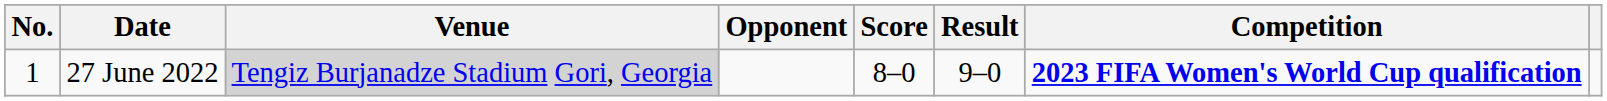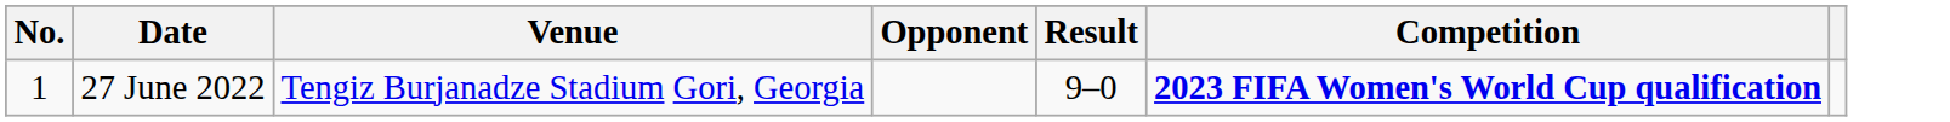- column: Score | 8–0
27 June 2022 | Venue: lightgrey background -> no background
